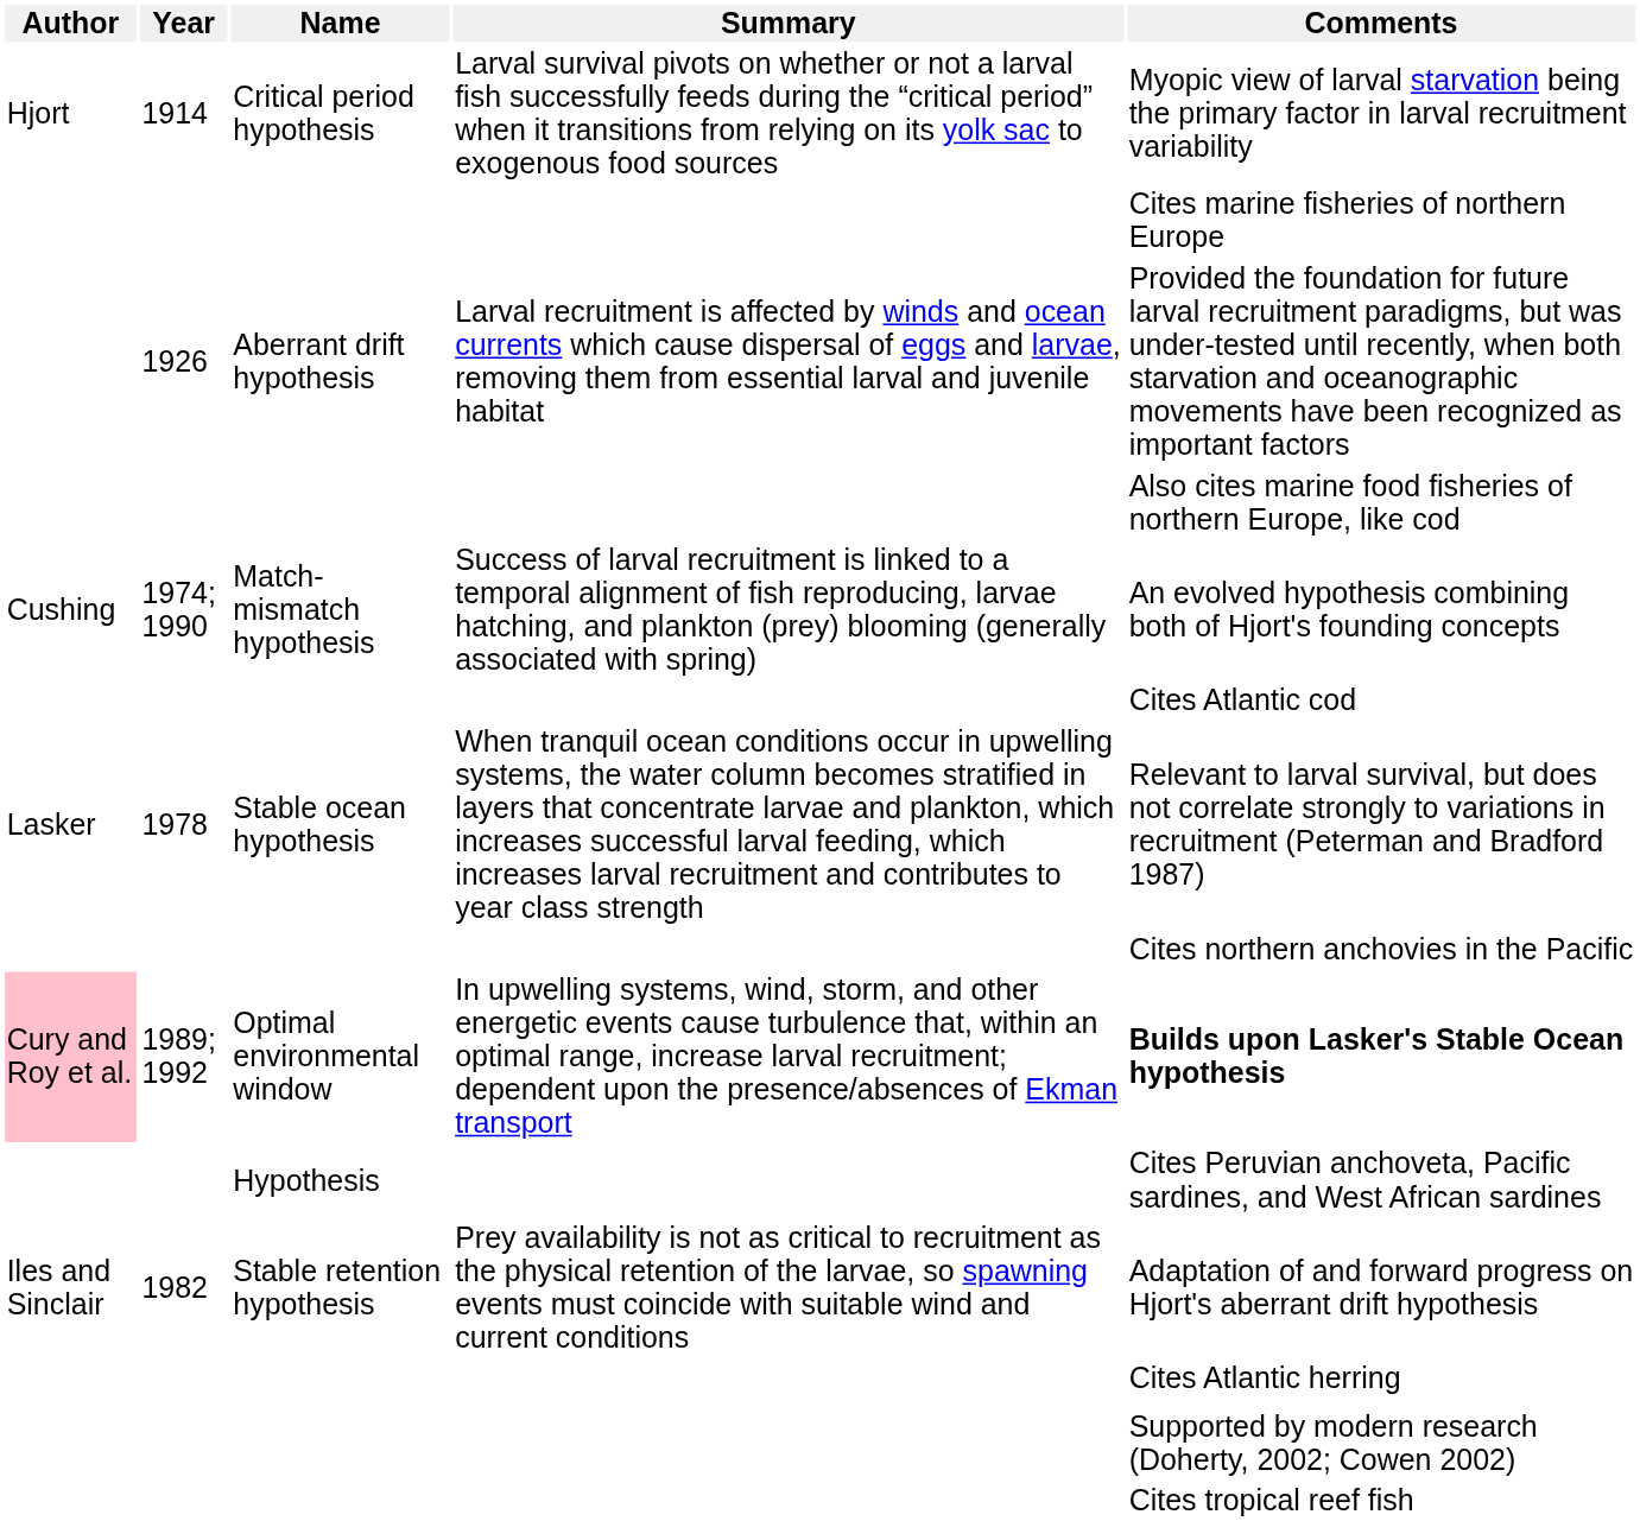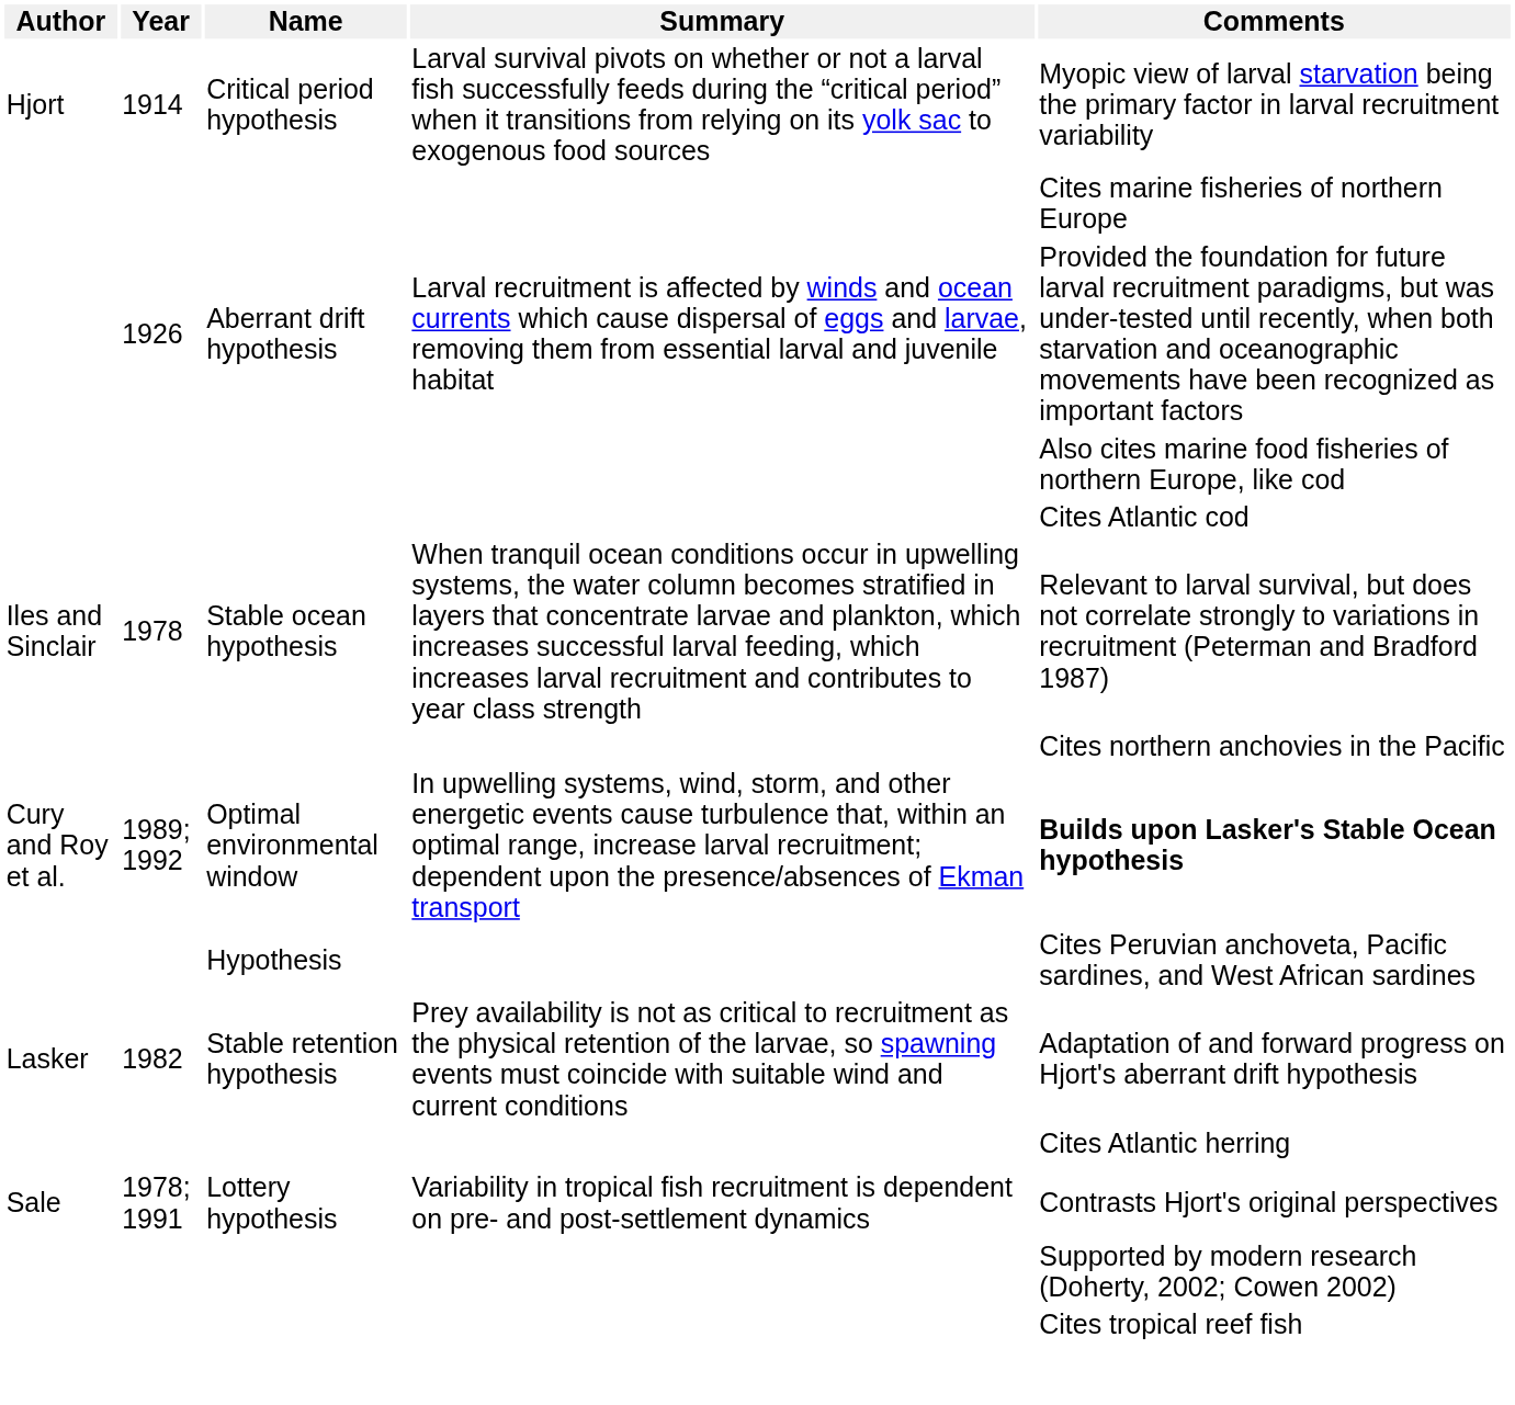- row: Cushing | 1974; 1990 | Match-mismatch hypothesis | Success of larval recruitment is linked to a temporal alignment of fish reproducing, larvae hatching, and plankton (prey) blooming (generally associated with spring) | An evolved hypothesis combining both of Hjort's founding concepts
Stable ocean hypothesis | Author: Lasker -> Iles and Sinclair
Optimal environmental window | Author: pink background -> no background
Stable retention hypothesis | Author: Iles and Sinclair -> Lasker
+ row: Sale | 1978; 1991 | Lottery hypothesis | Variability in tropical fish recruitment is dependent on pre- and post-settlement dynamics | Contrasts Hjort's original perspectives
